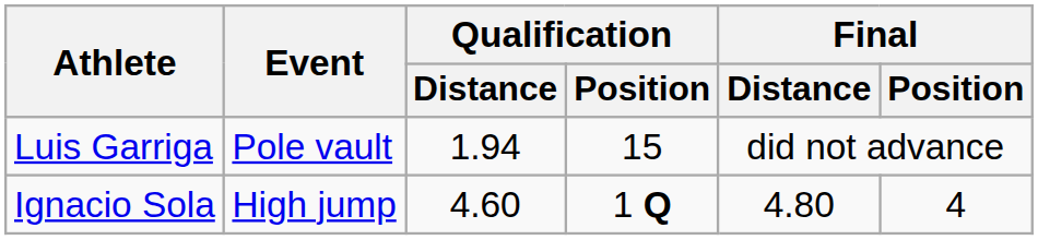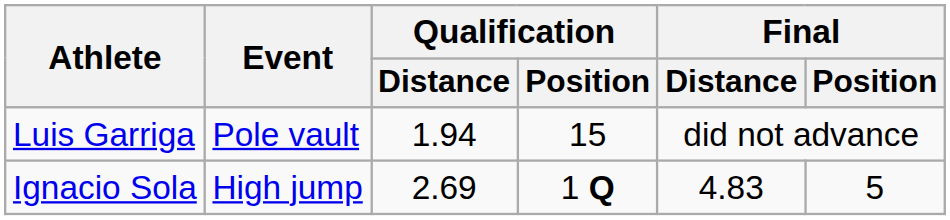Ignacio Sola | Qualification / Distance: 4.60 -> 2.69
Ignacio Sola | Final / Distance: 4.80 -> 4.83
Ignacio Sola | Final / Position: 4 -> 5
